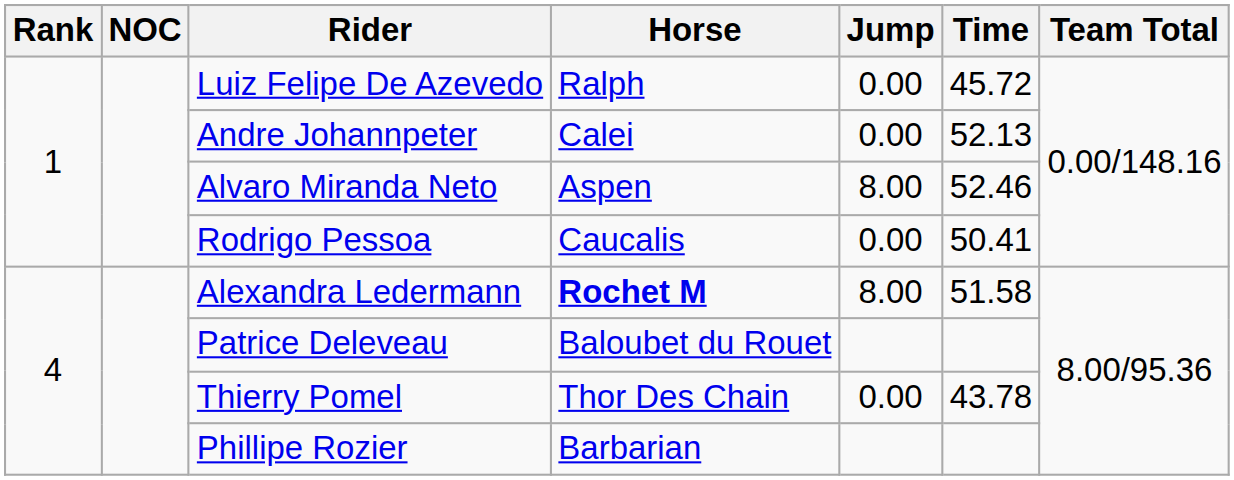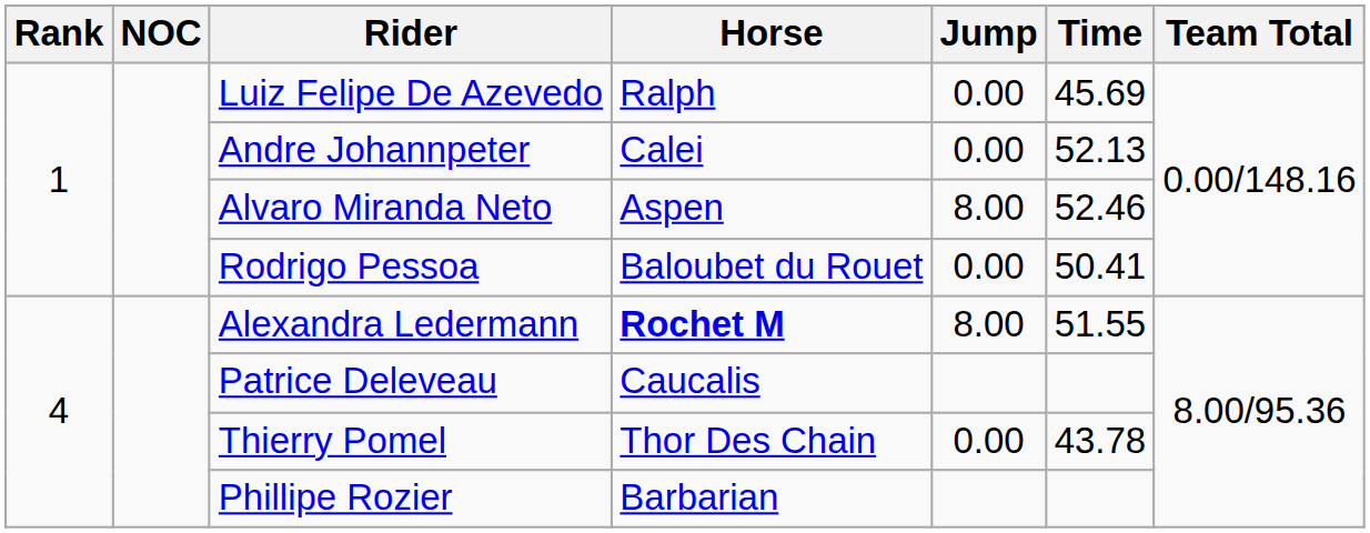Luiz Felipe De Azevedo | Time: 45.72 -> 45.69
Rodrigo Pessoa | Horse: Caucalis -> Baloubet du Rouet
Alexandra Ledermann | Time: 51.58 -> 51.55
Patrice Deleveau | Horse: Baloubet du Rouet -> Caucalis
